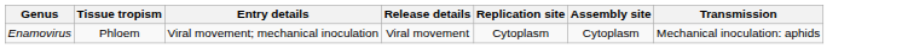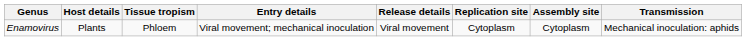+ column: Host details | Plants
